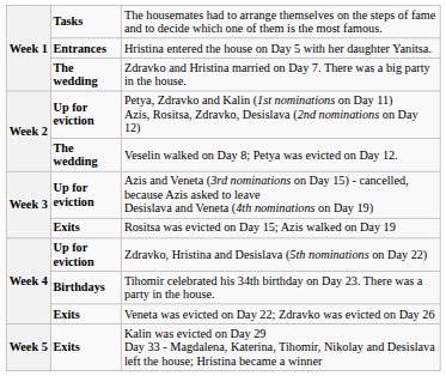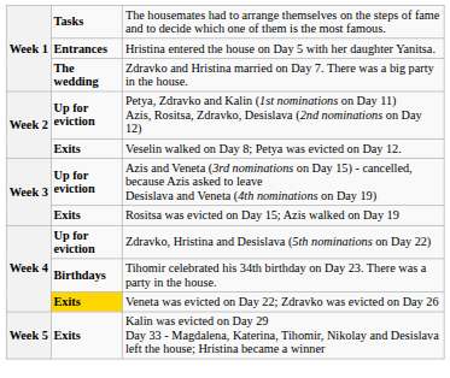Veselin walked on Day 8; Petya was evicted on Day 12. | column 2: The wedding -> Exits
Veneta was evicted on Day 22; Zdravko was evicted on Day 26 | column 2: no background -> gold background
